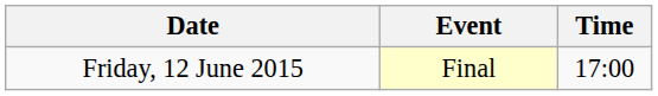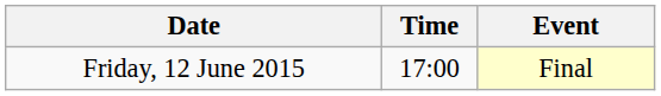columns swapped: Time <-> Event
